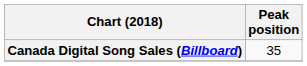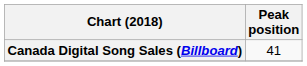Canada Digital Song Sales (Billboard) | Peak position: 35 -> 41
